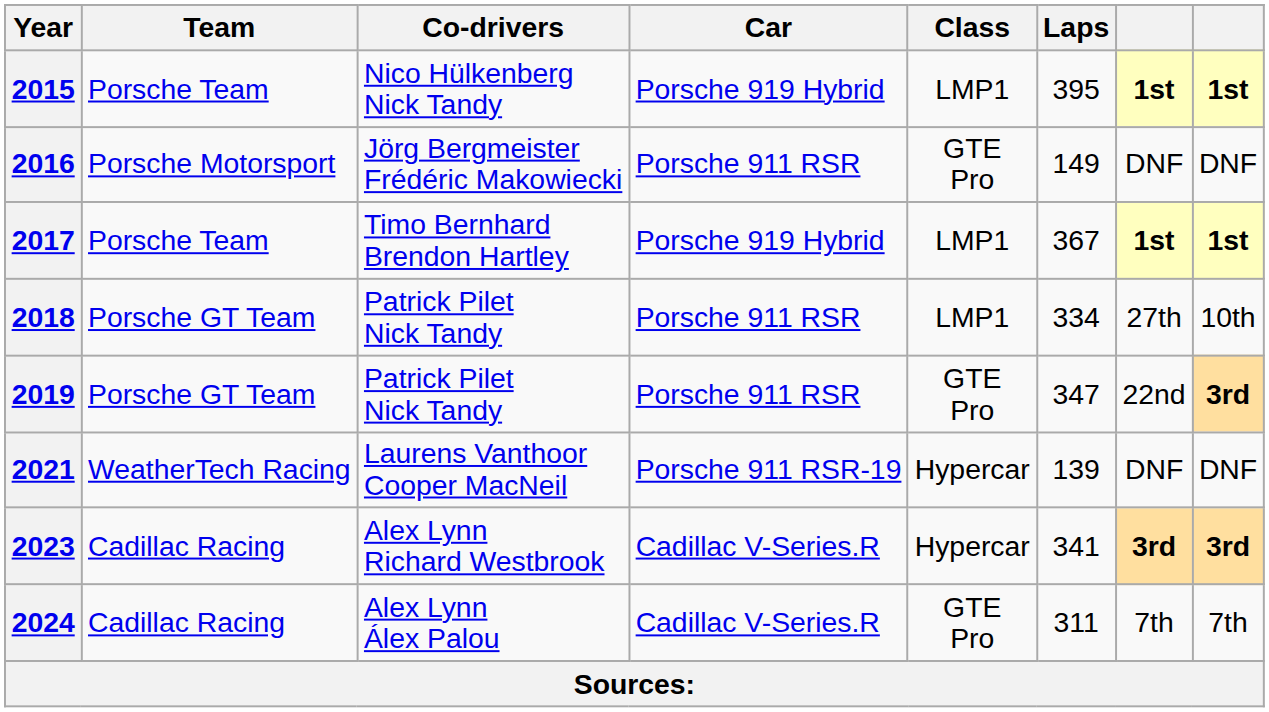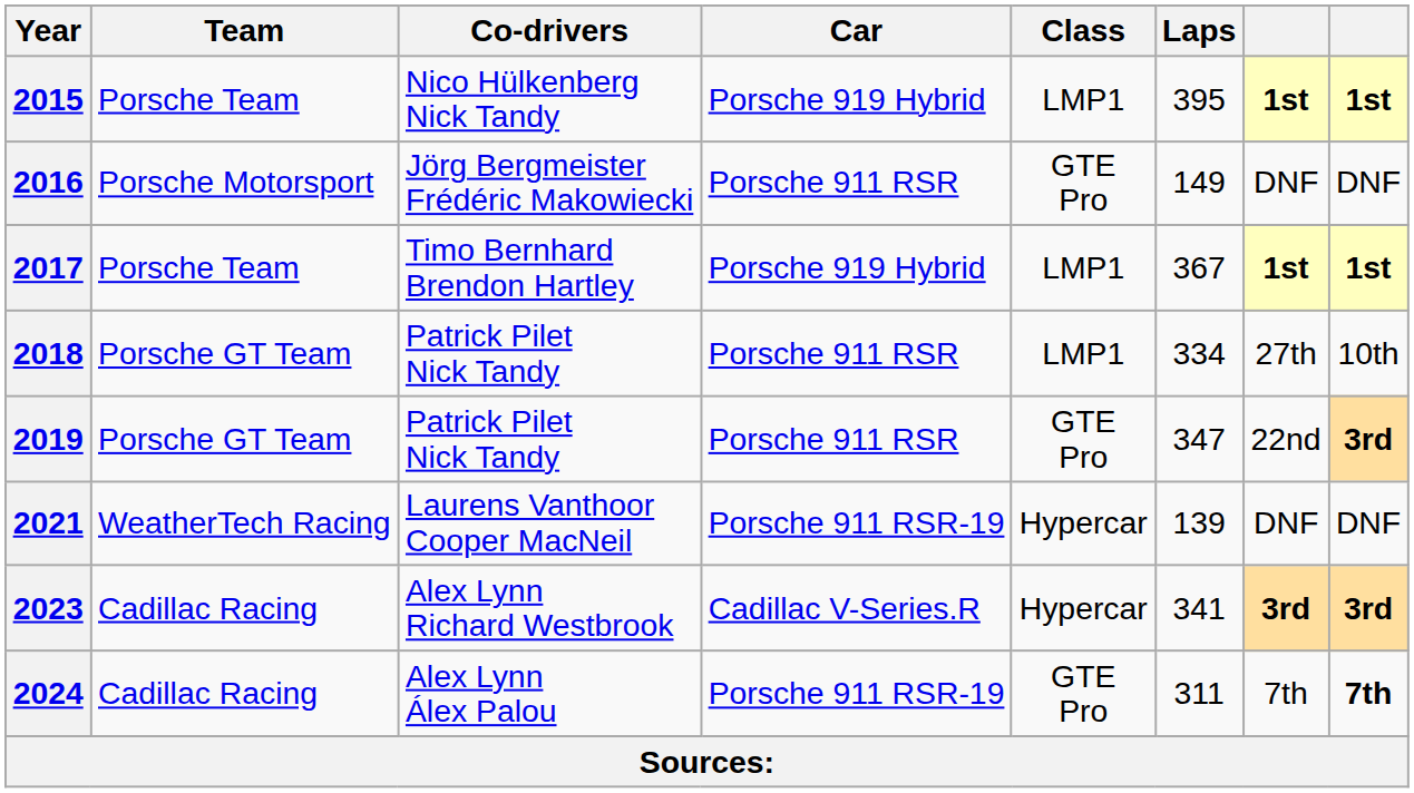2024 | Car: Cadillac V-Series.R -> Porsche 911 RSR-19
2024 | column 8: normal -> bold
